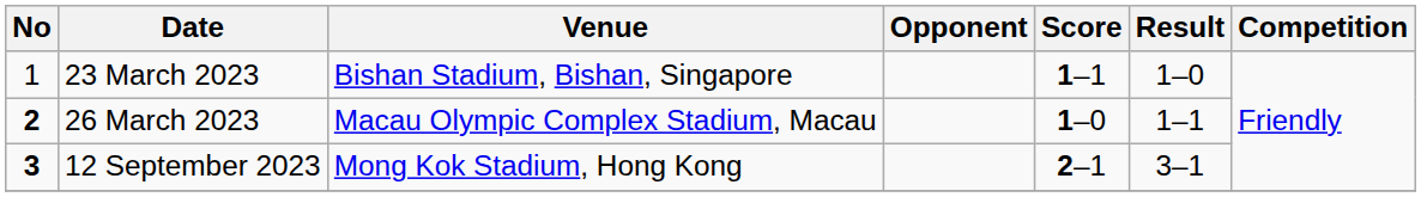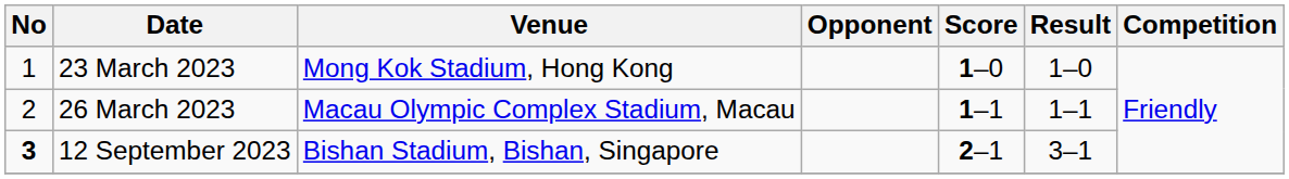23 March 2023 | Venue: Bishan Stadium, Bishan, Singapore -> Mong Kok Stadium, Hong Kong
23 March 2023 | Score: 1–1 -> 1–0
26 March 2023 | No: bold -> normal
26 March 2023 | Score: 1–0 -> 1–1
12 September 2023 | Venue: Mong Kok Stadium, Hong Kong -> Bishan Stadium, Bishan, Singapore
